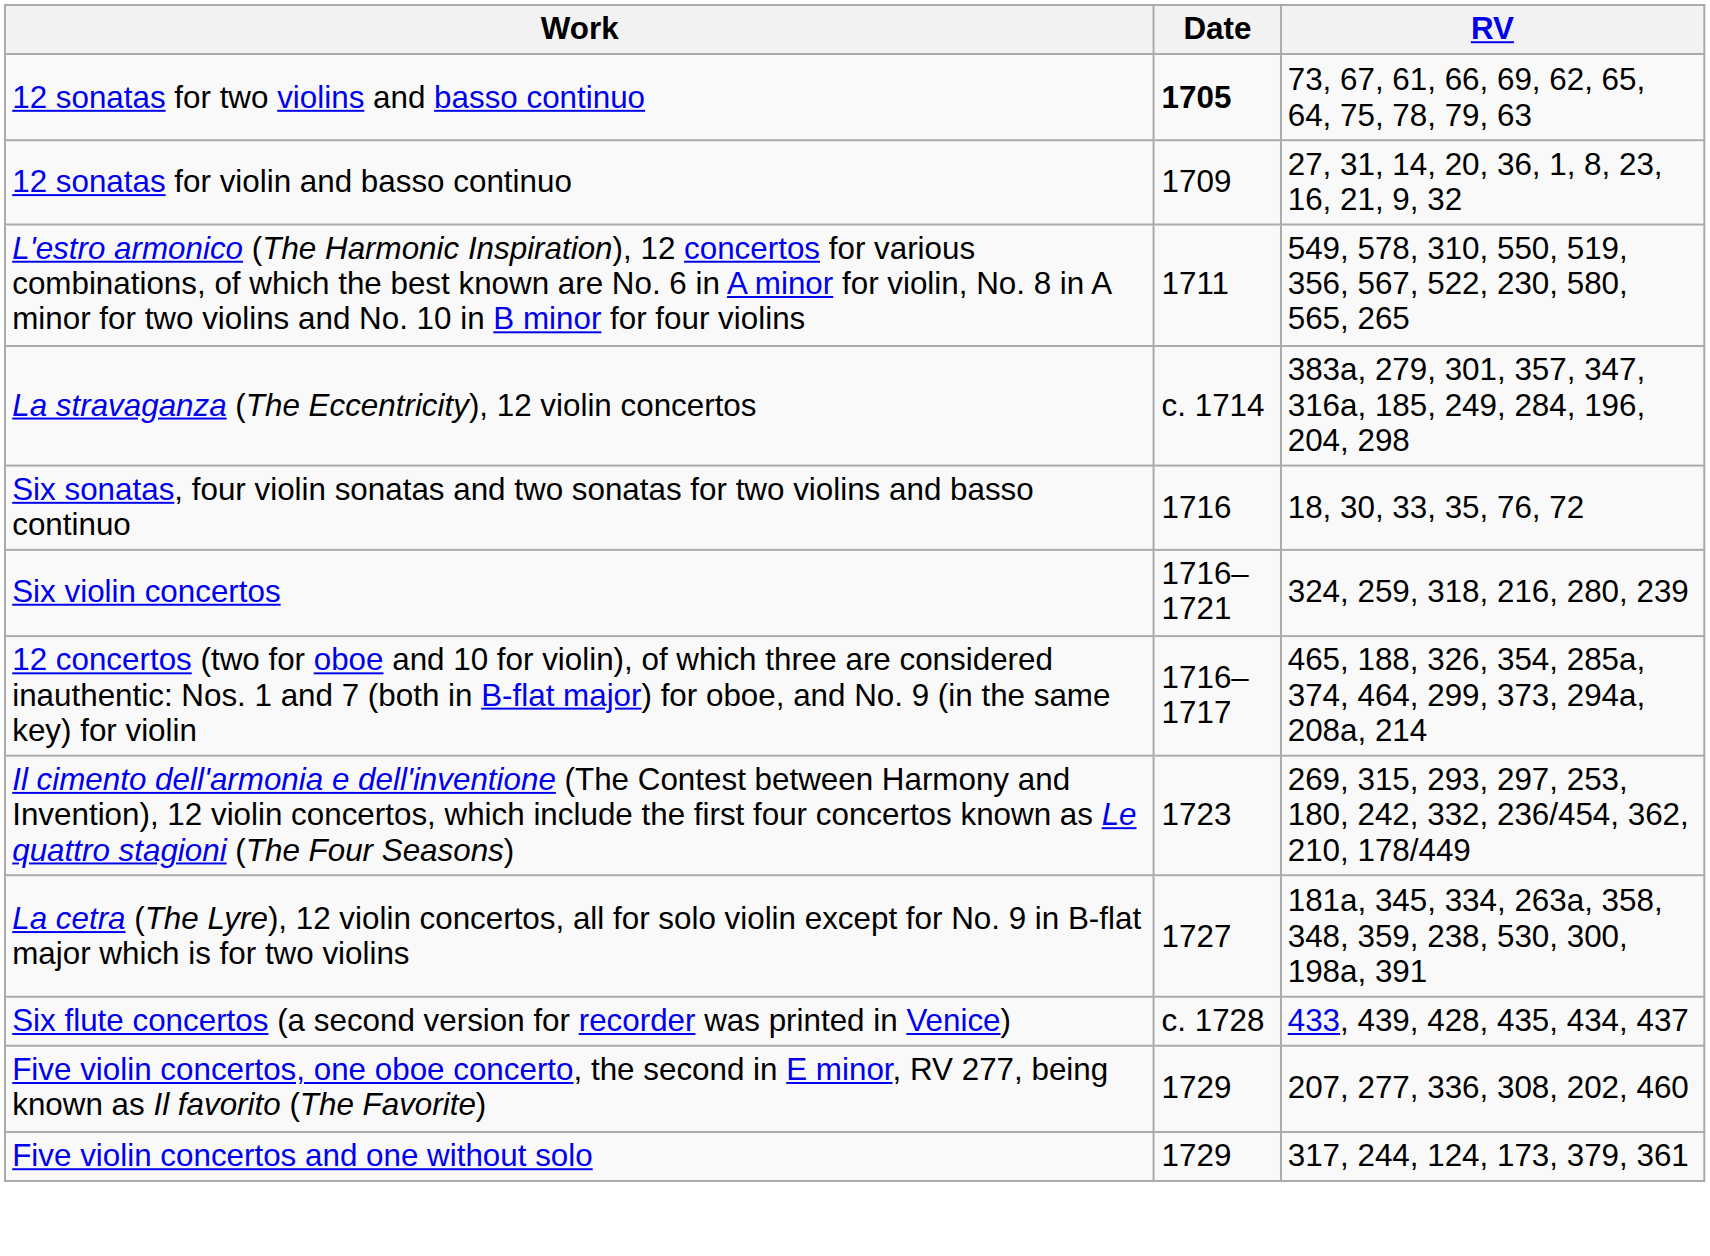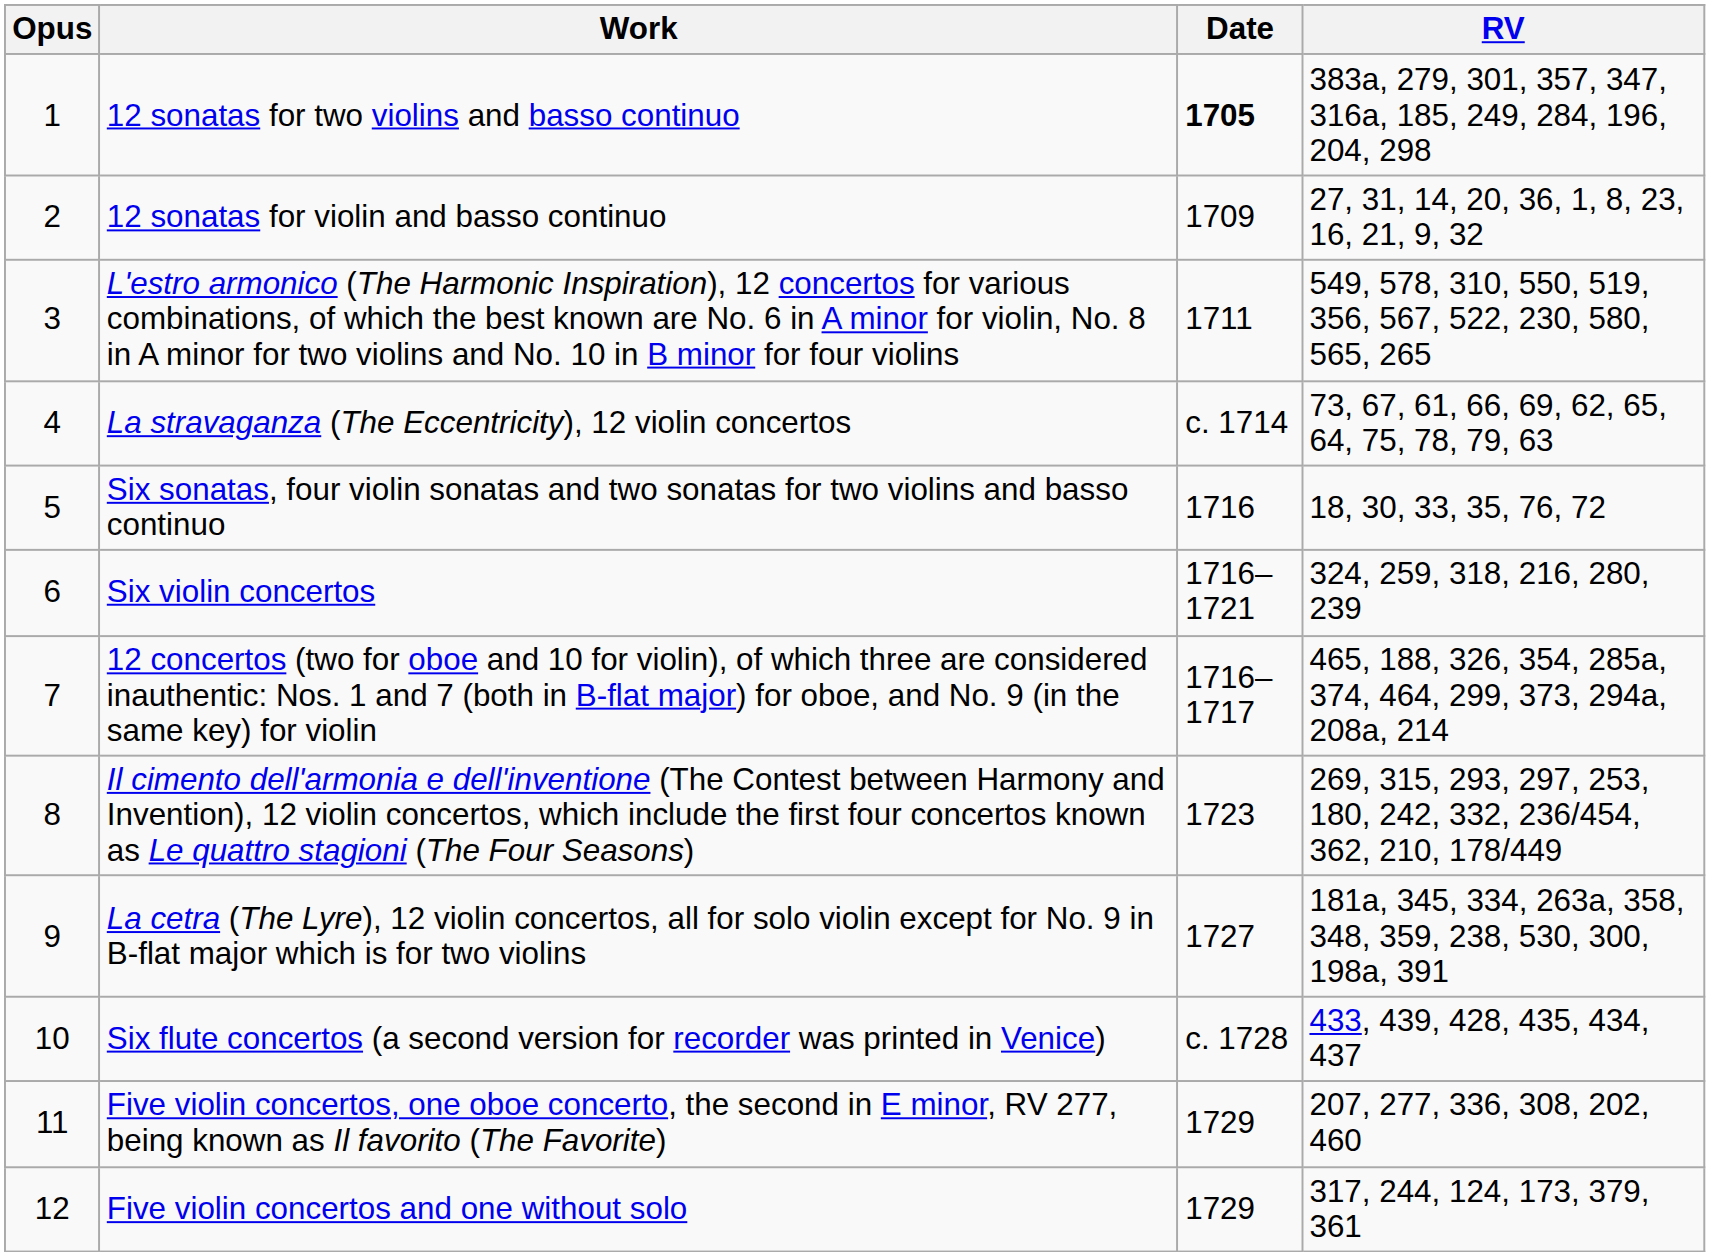+ column: Opus | 1 | 2 | 3 | 4 | 5 | 6 | 7 | 8 | 9 | 10 | 11 | 12
12 sonatas for two violins and basso continuo | RV: 73, 67, 61, 66, 69, 62, 65, 64, 75, 78, 79, 63 -> 383a, 279, 301, 357, 347, 316a, 185, 249, 284, 196, 204, 298
La stravaganza (The Eccentricity), 12 violin concertos | RV: 383a, 279, 301, 357, 347, 316a, 185, 249, 284, 196, 204, 298 -> 73, 67, 61, 66, 69, 62, 65, 64, 75, 78, 79, 63
